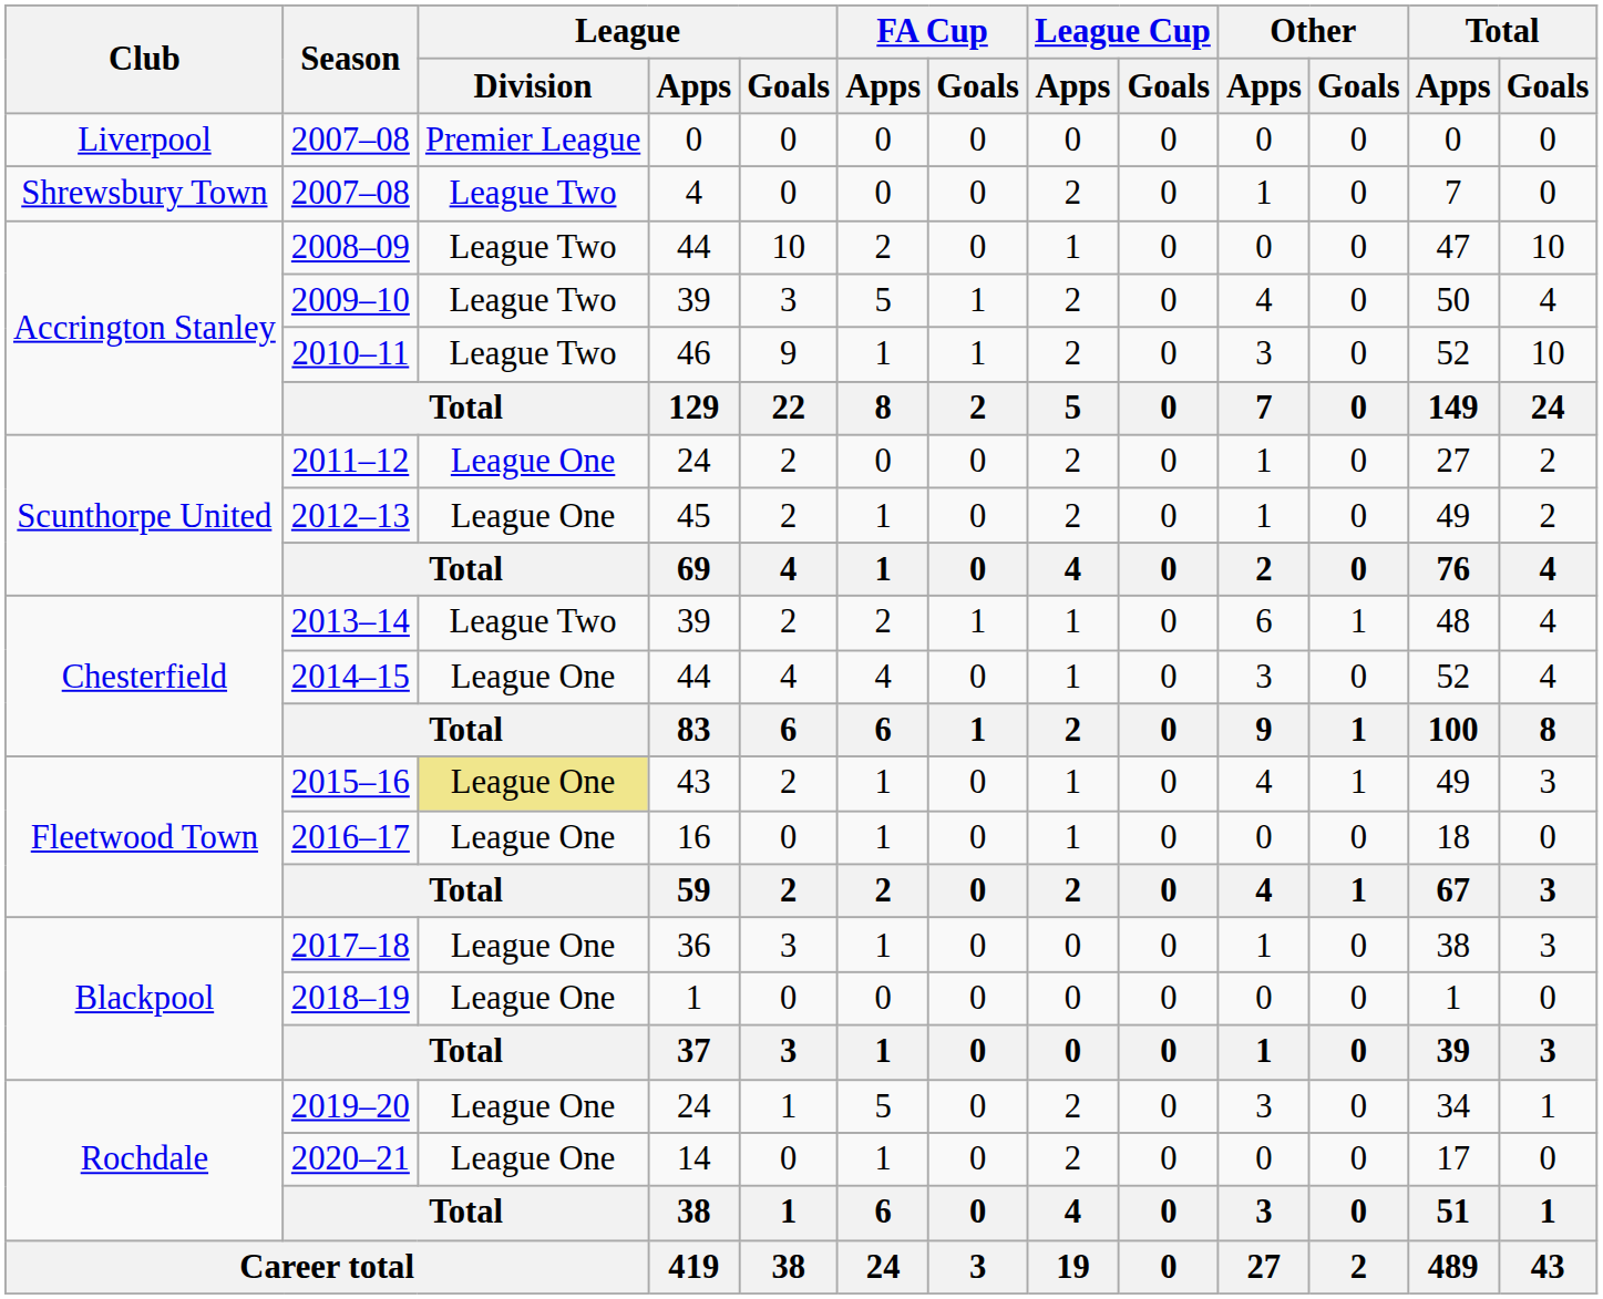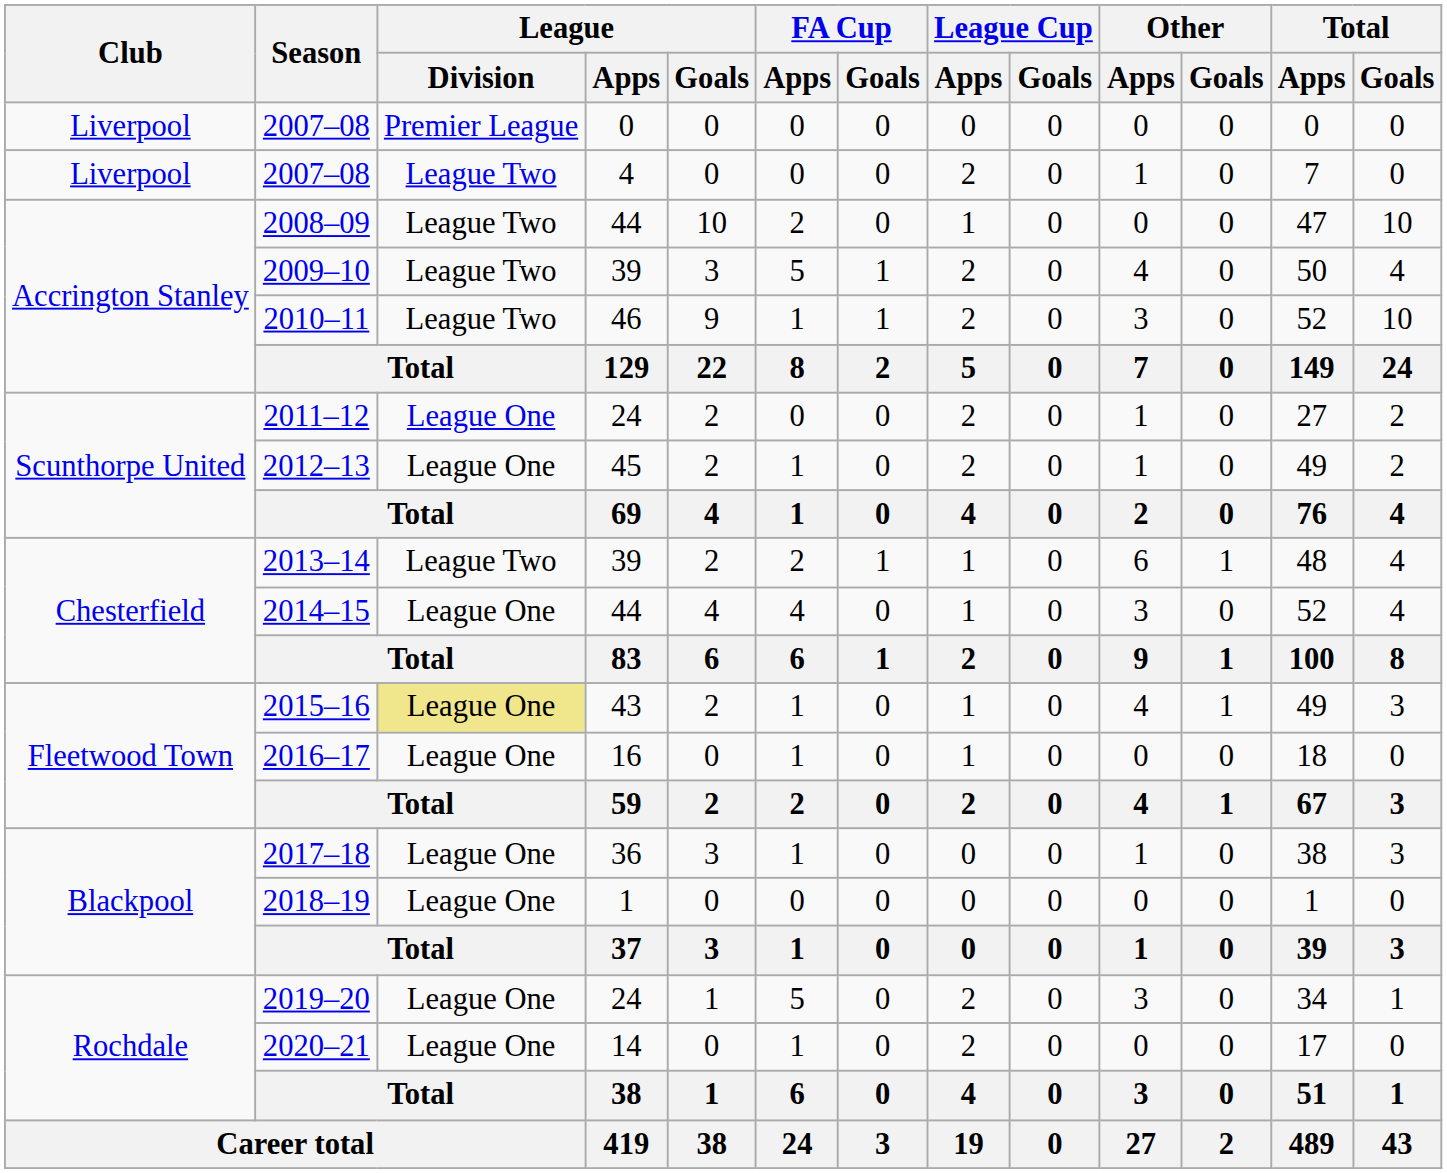2007–08 / 4 | Club: Shrewsbury Town -> Liverpool
